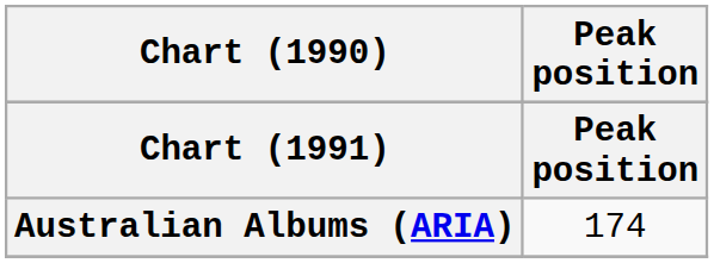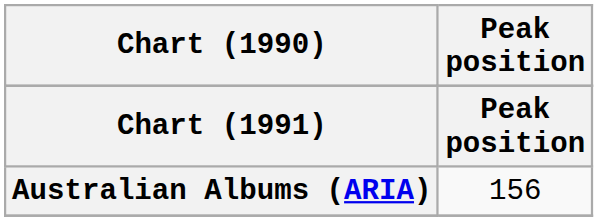Australian Albums (ARIA) | Peak position: 174 -> 156
